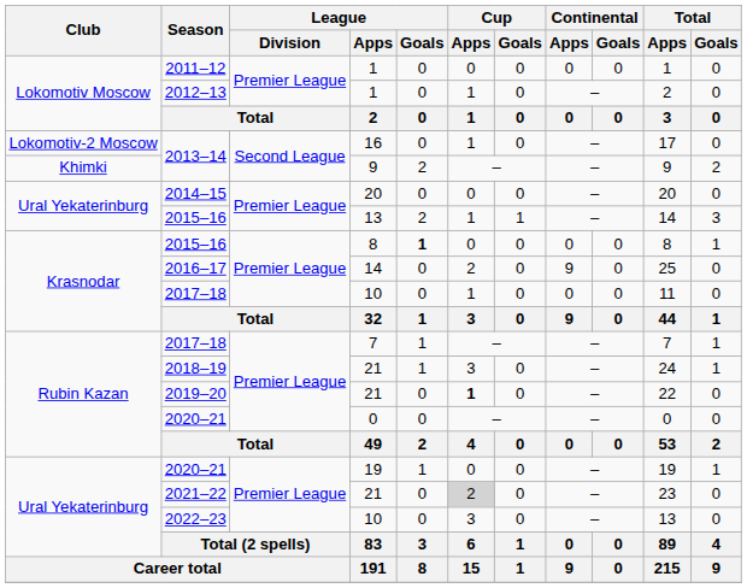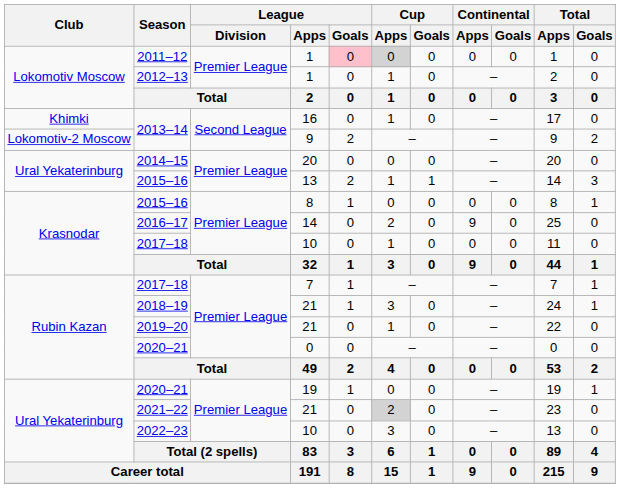2011–12 | League / Goals: no background -> pink background
2011–12 | Cup / Apps: no background -> lightgrey background
2013–14 / 16 | Club: Lokomotiv-2 Moscow -> Khimki
2013–14 / 9 | Club: Khimki -> Lokomotiv-2 Moscow
2015–16 / 8 | League / Goals: bold -> normal
2019–20 | Cup / Apps: bold -> normal
